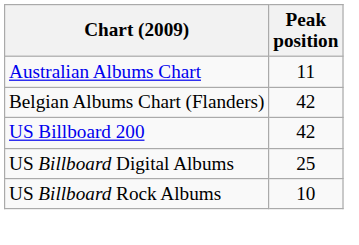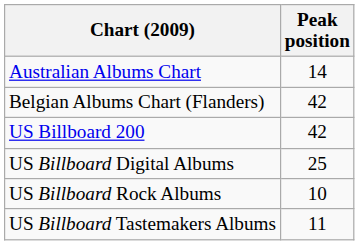Australian Albums Chart | Peak position: 11 -> 14
+ row: US Billboard Tastemakers Albums | 11
